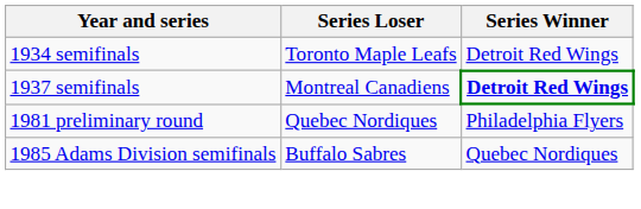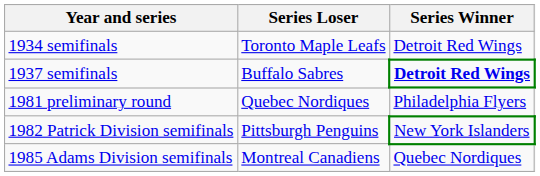1937 semifinals | Series Loser: Montreal Canadiens -> Buffalo Sabres
+ row: 1982 Patrick Division semifinals | Pittsburgh Penguins | New York Islanders
1985 Adams Division semifinals | Series Loser: Buffalo Sabres -> Montreal Canadiens
